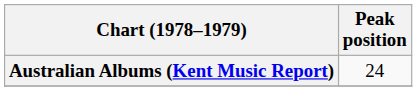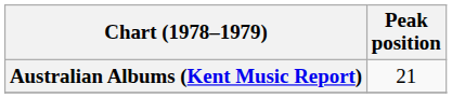Australian Albums (Kent Music Report) | Peak position: 24 -> 21
